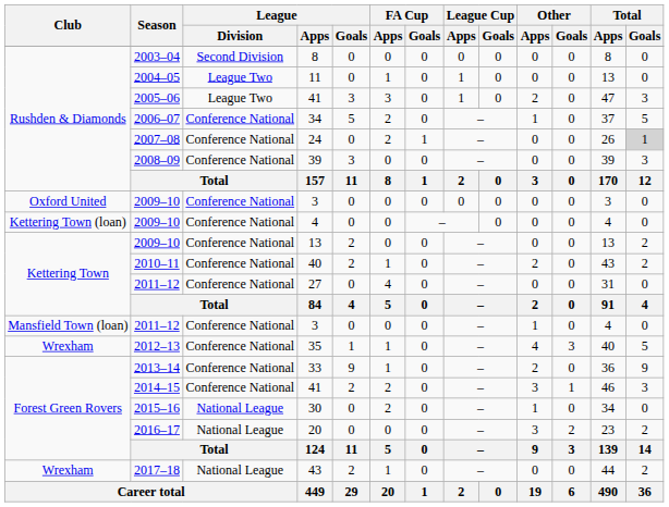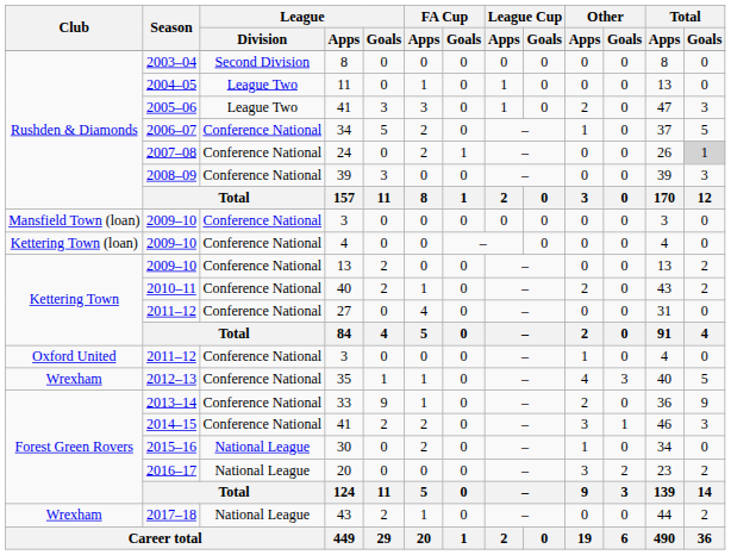2009–10 / 3 | Club: Oxford United -> Mansfield Town (loan)
2011–12 / 3 | Club: Mansfield Town (loan) -> Oxford United
